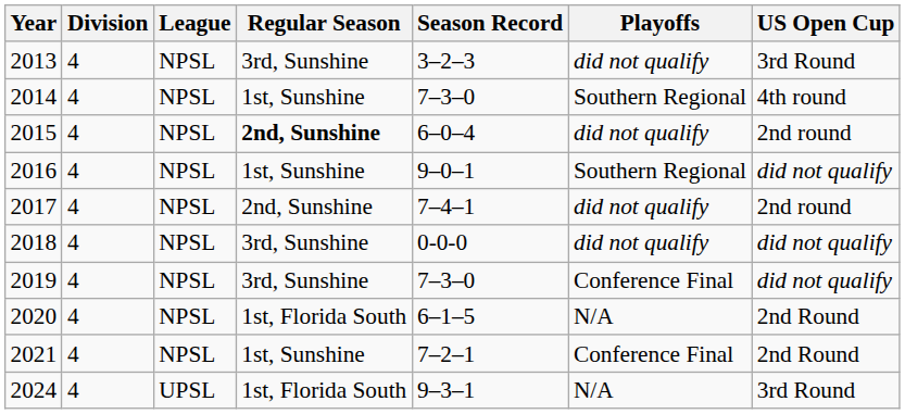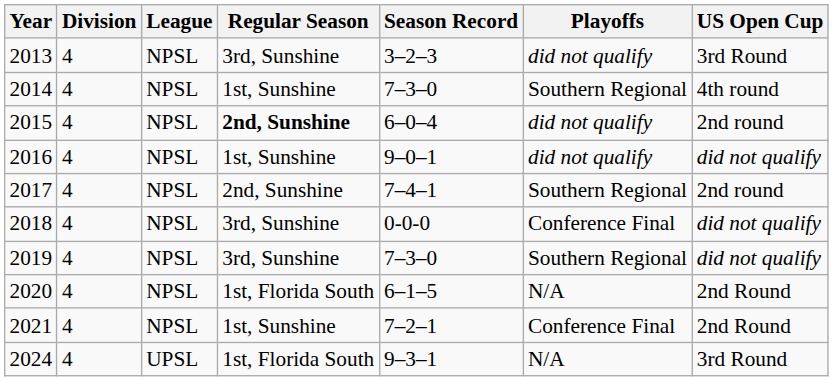2016 | Playoffs: Southern Regional -> did not qualify
2017 | Playoffs: did not qualify -> Southern Regional
2018 | Playoffs: did not qualify -> Conference Final
2019 | Playoffs: Conference Final -> Southern Regional
